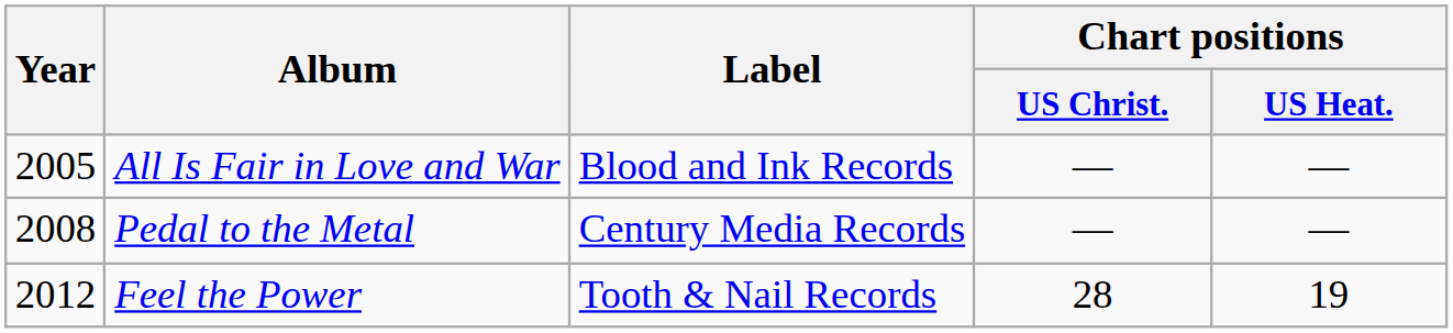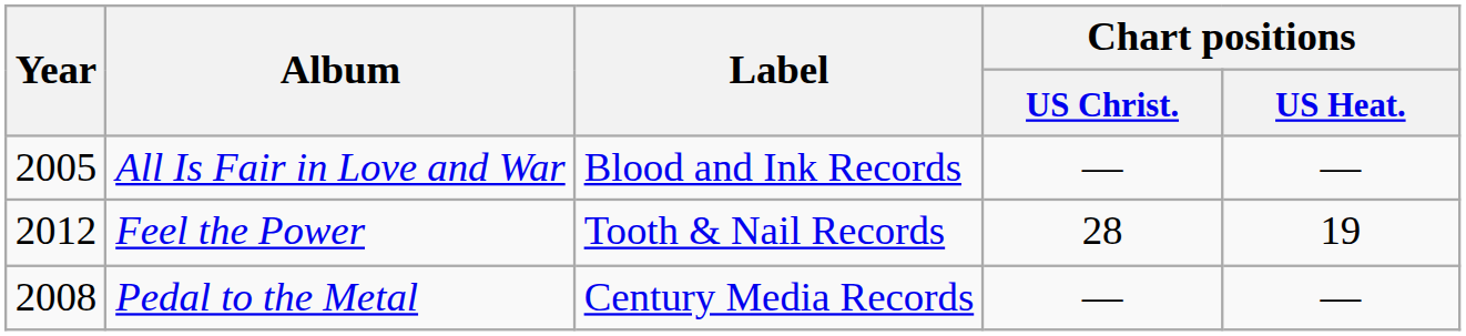rows swapped: Pedal to the Metal <-> Feel the Power
